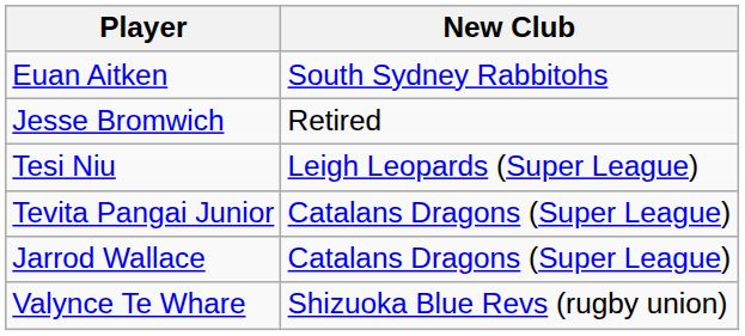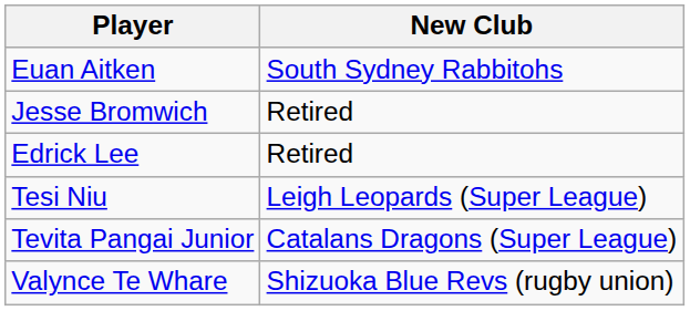+ row: Edrick Lee | Retired
- row: Jarrod Wallace | Catalans Dragons (Super League)
